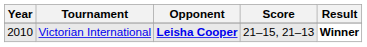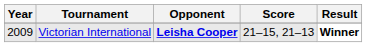Victorian International | Year: 2010 -> 2009
